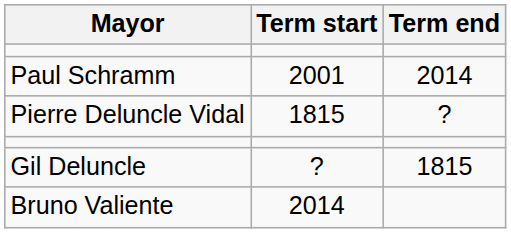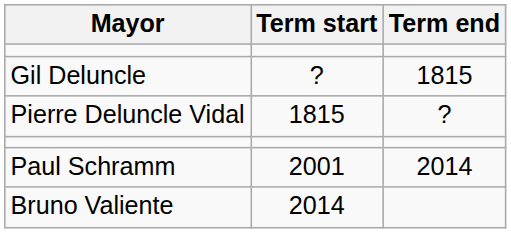rows swapped: Gil Deluncle <-> Paul Schramm
